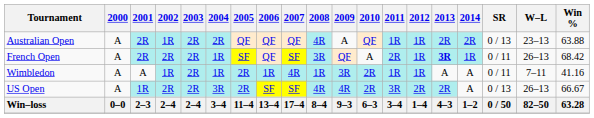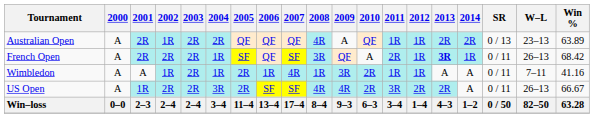Australian Open | Win %: 63.88 -> 63.89
US Open | SR: 0 / 13 -> 0 / 11
